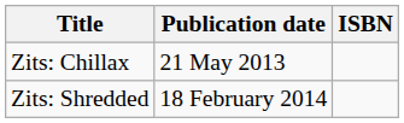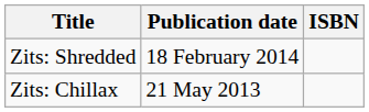rows swapped: Zits: Chillax <-> Zits: Shredded
